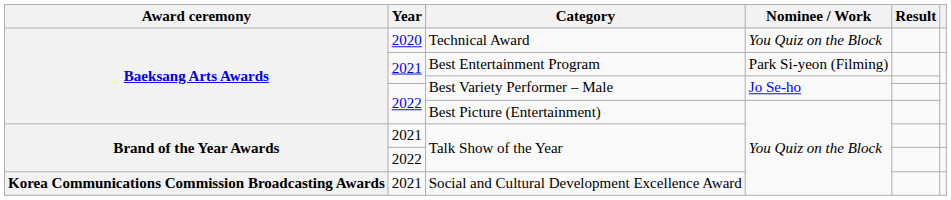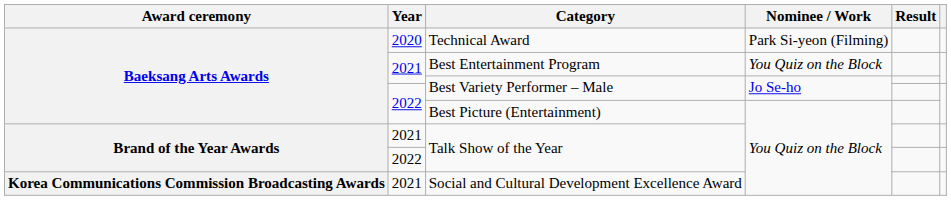Technical Award | Nominee / Work: You Quiz on the Block -> Park Si-yeon (Filming)
Best Entertainment Program | Nominee / Work: Park Si-yeon (Filming) -> You Quiz on the Block
